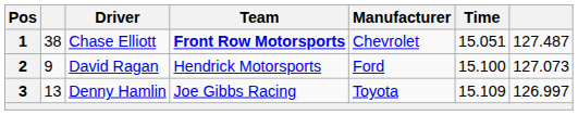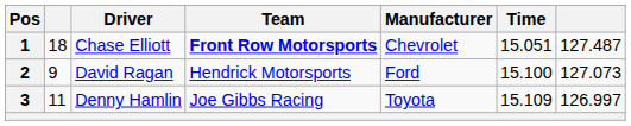1 | column 2: 38 -> 18
3 | column 2: 13 -> 11
